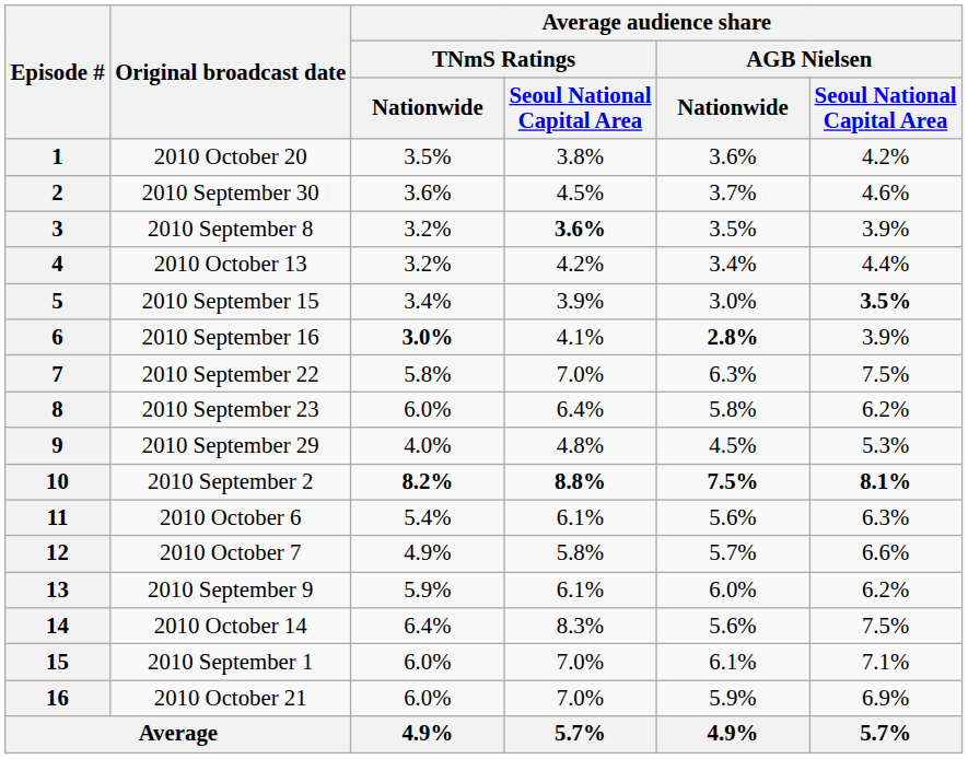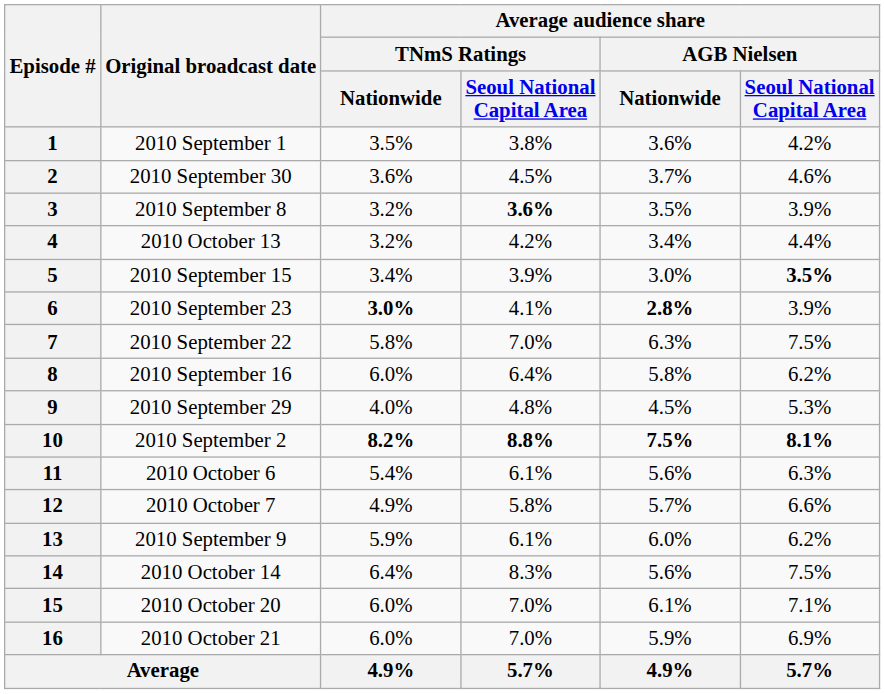1 | Original broadcast date: 2010 October 20 -> 2010 September 1
6 | Original broadcast date: 2010 September 16 -> 2010 September 23
8 | Original broadcast date: 2010 September 23 -> 2010 September 16
15 | Original broadcast date: 2010 September 1 -> 2010 October 20
